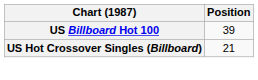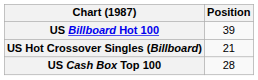+ row: US Cash Box Top 100 | 28
